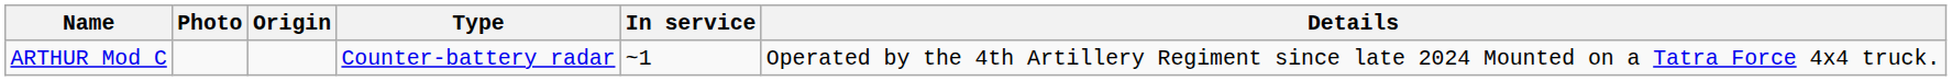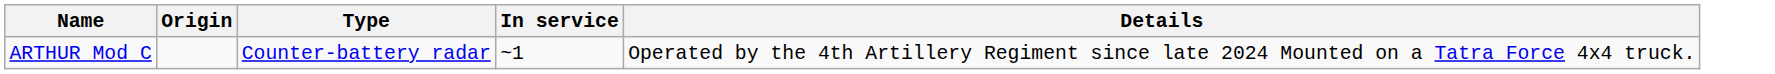- column: Photo
